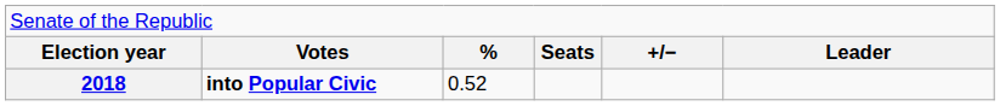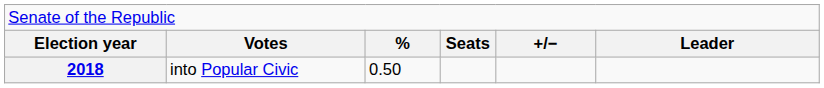2018 | column 2: bold -> normal
2018 | column 3: 0.52 -> 0.50
